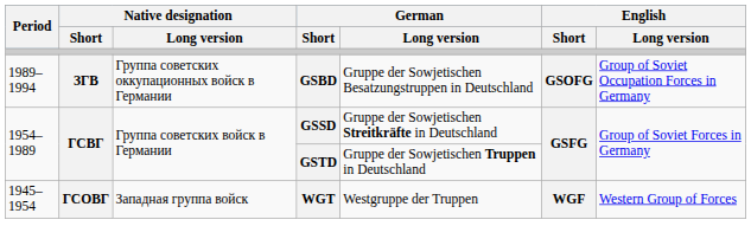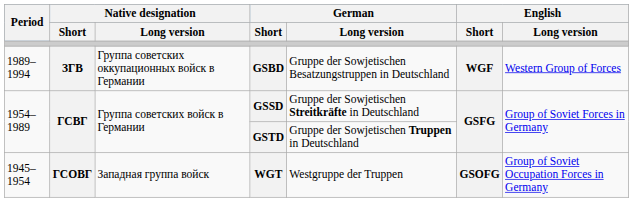GSBD | English / Short: GSOFG -> WGF
GSBD | English / Long version: Group of Soviet Occupation Forces in Germany -> Western Group of Forces
WGT | English / Short: WGF -> GSOFG
WGT | English / Long version: Western Group of Forces -> Group of Soviet Occupation Forces in Germany
